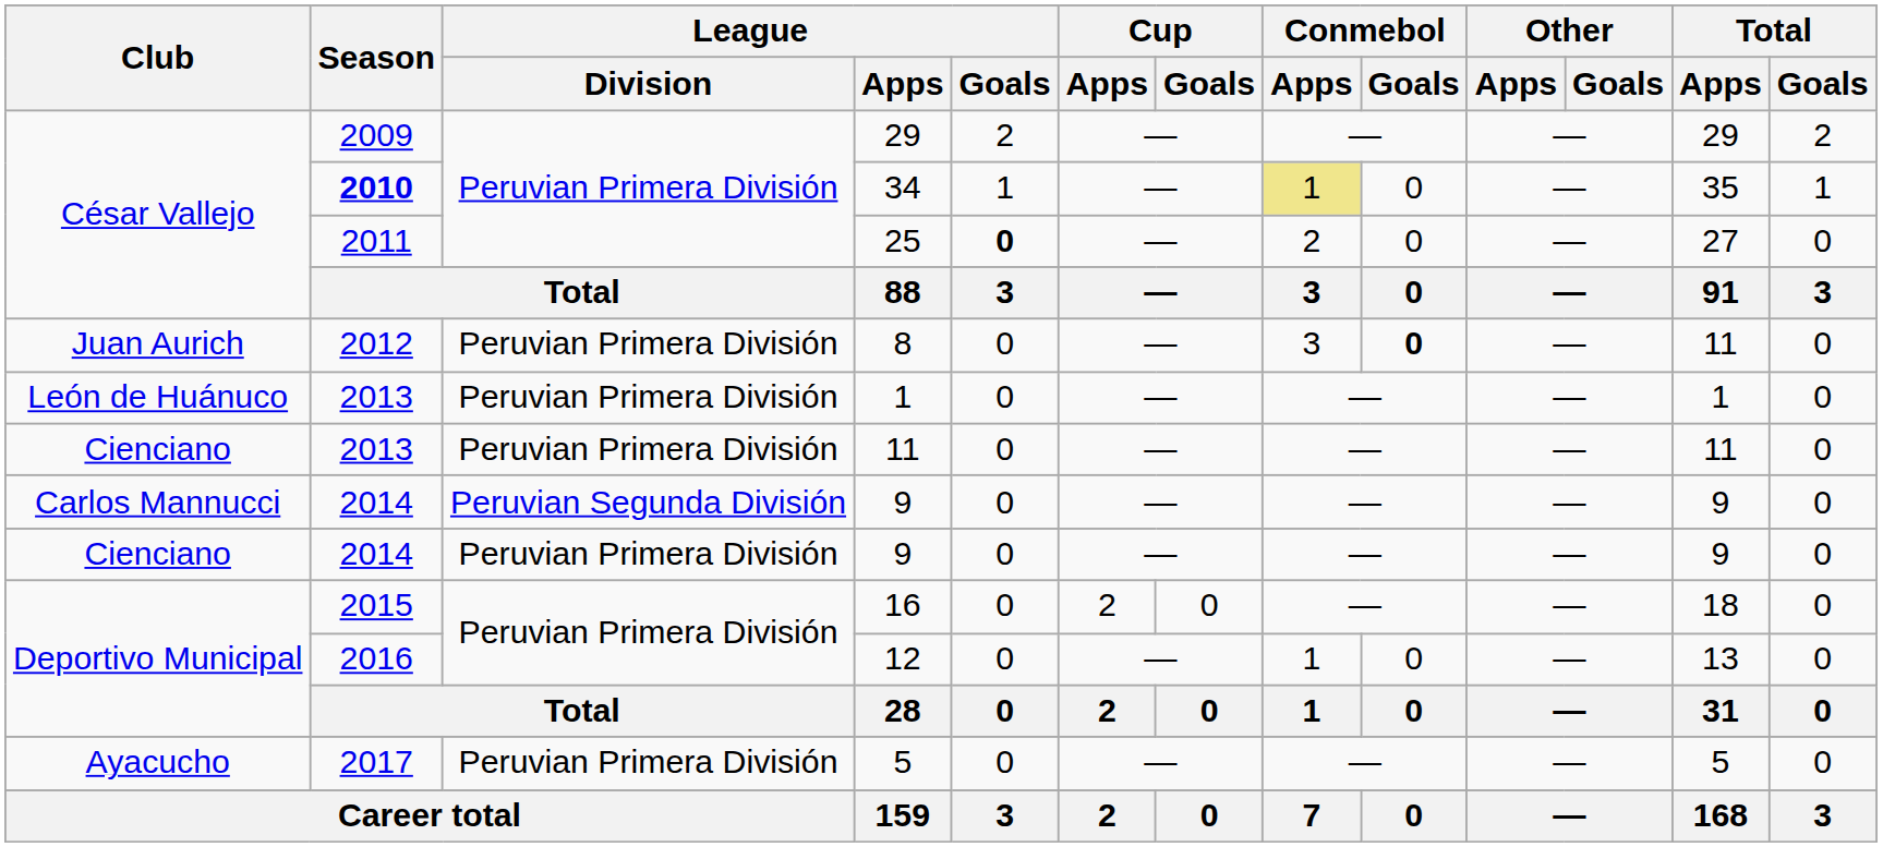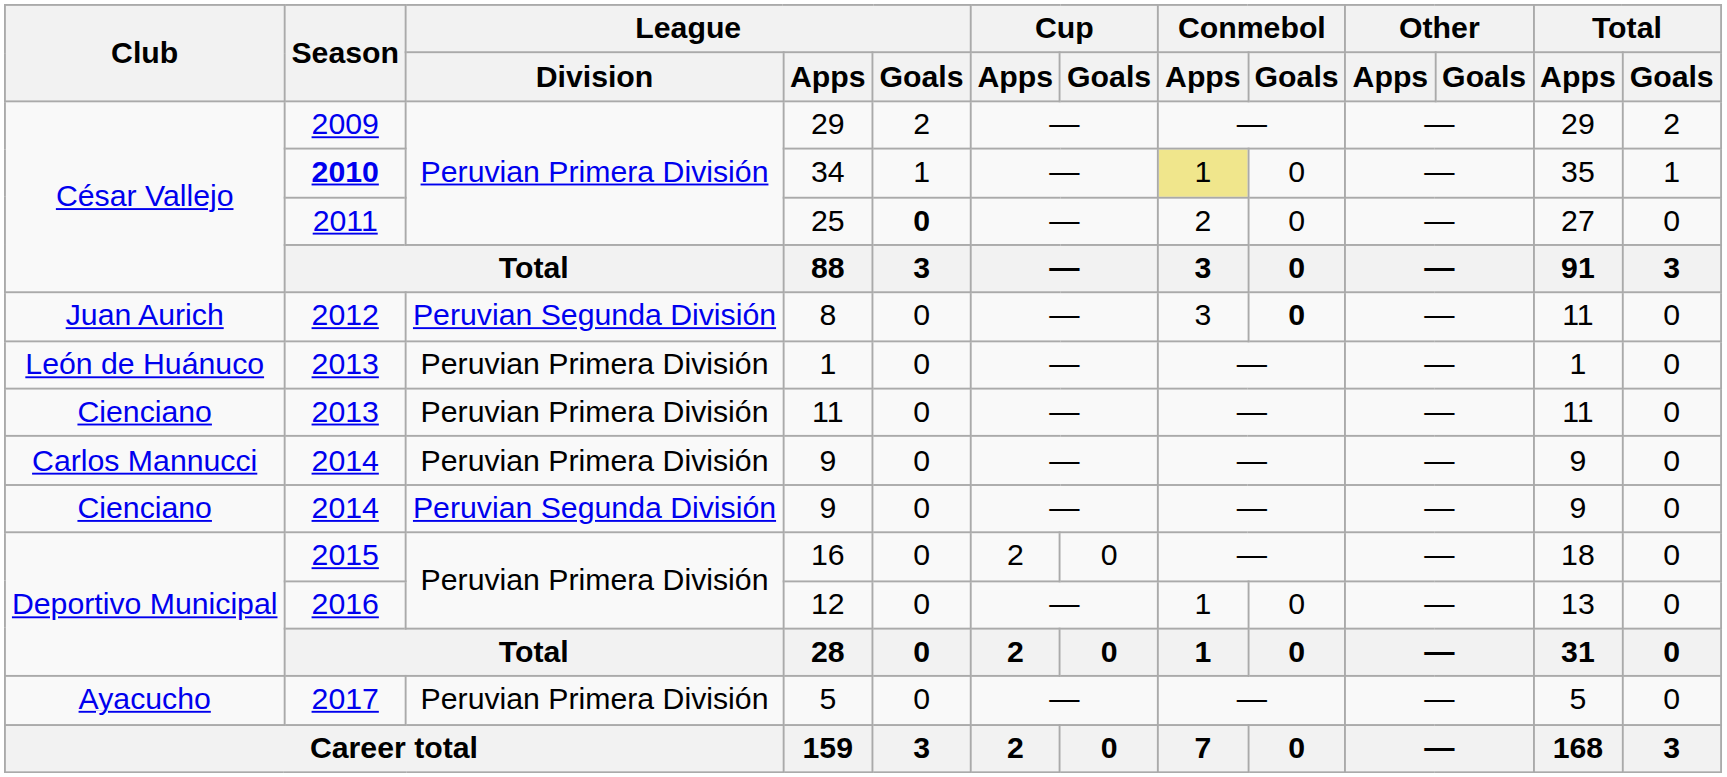8 | League / Division: Peruvian Primera División -> Peruvian Segunda División
Carlos Mannucci / 9 | League / Division: Peruvian Segunda División -> Peruvian Primera División
Cienciano / 9 | League / Division: Peruvian Primera División -> Peruvian Segunda División
